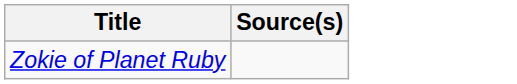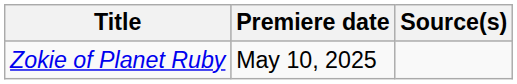+ column: Premiere date | May 10, 2025
